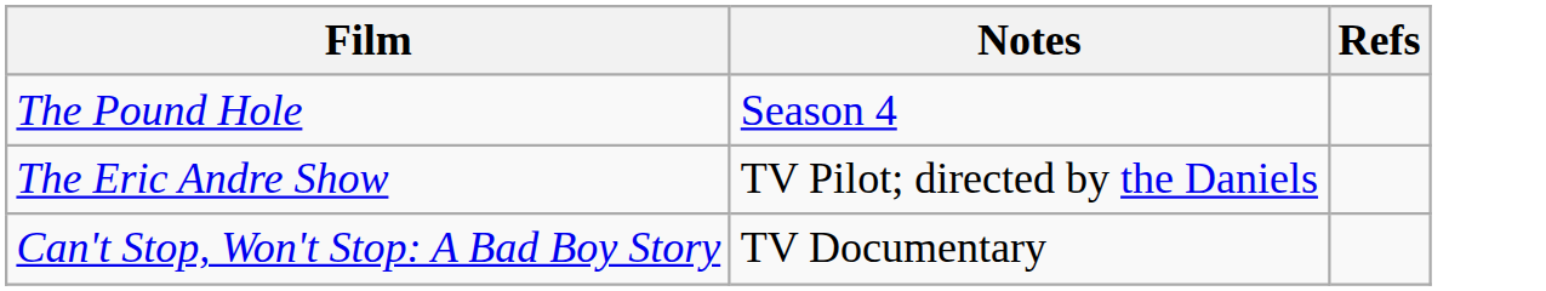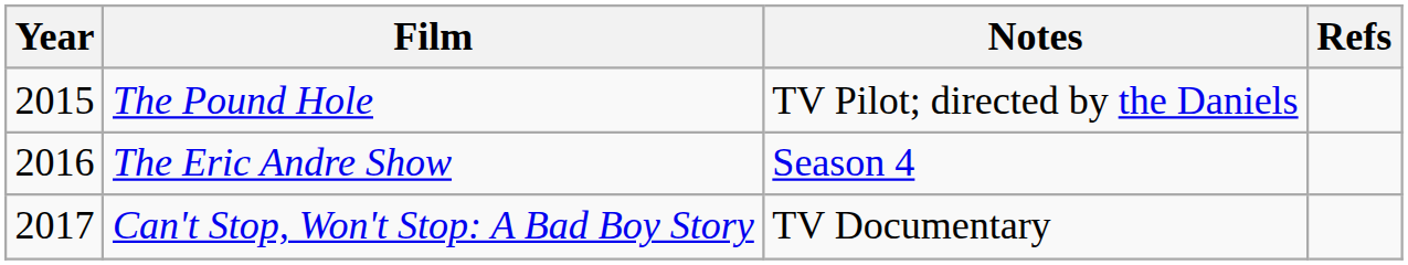+ column: Year | 2015 | 2016 | 2017
The Pound Hole | Notes: Season 4 -> TV Pilot; directed by the Daniels
The Eric Andre Show | Notes: TV Pilot; directed by the Daniels -> Season 4
